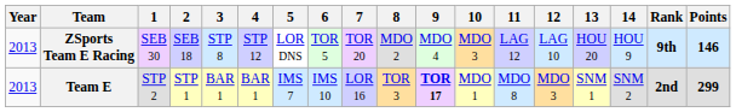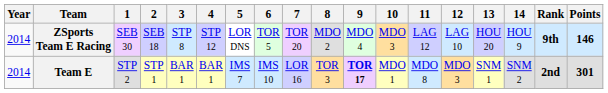ZSports Team E Racing | Year: 2013 -> 2014
Team E | Year: 2013 -> 2014
Team E | Points: 299 -> 301
